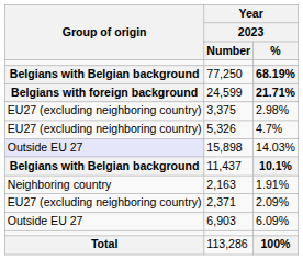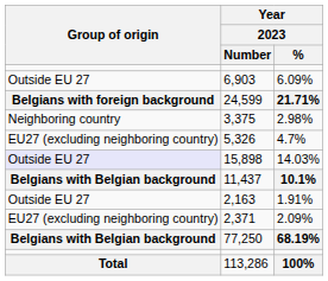rows swapped: 77,250 <-> 6,903
3,375 | Group of origin: EU27 (excluding neighboring country) -> Neighboring country
2,163 | Group of origin: Neighboring country -> Outside EU 27
